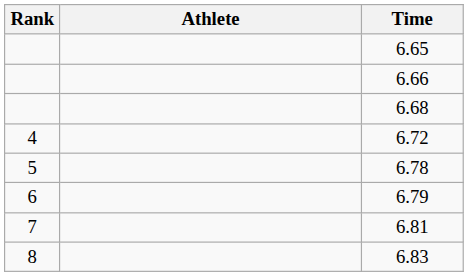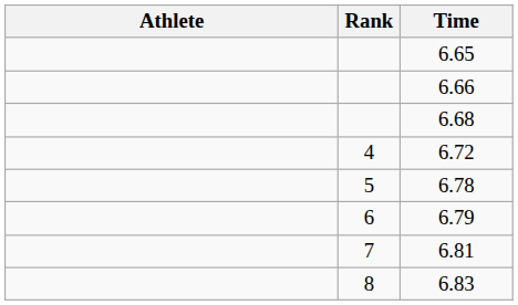columns swapped: Rank <-> Athlete
